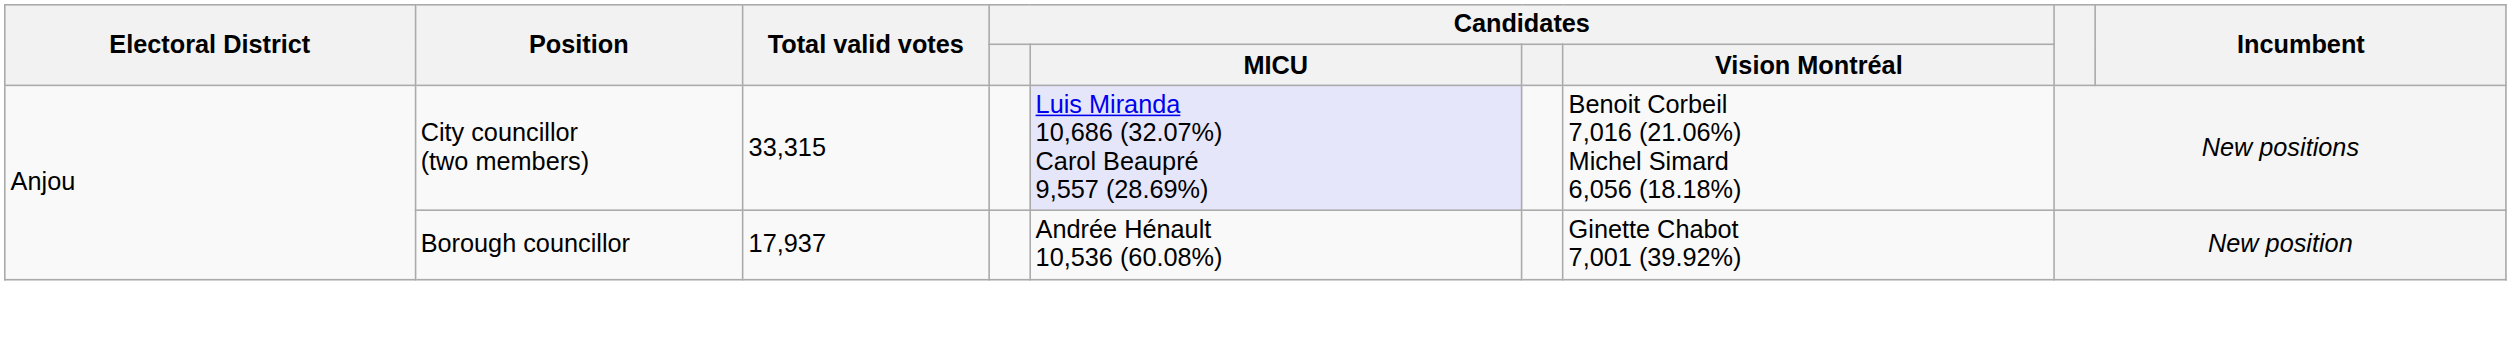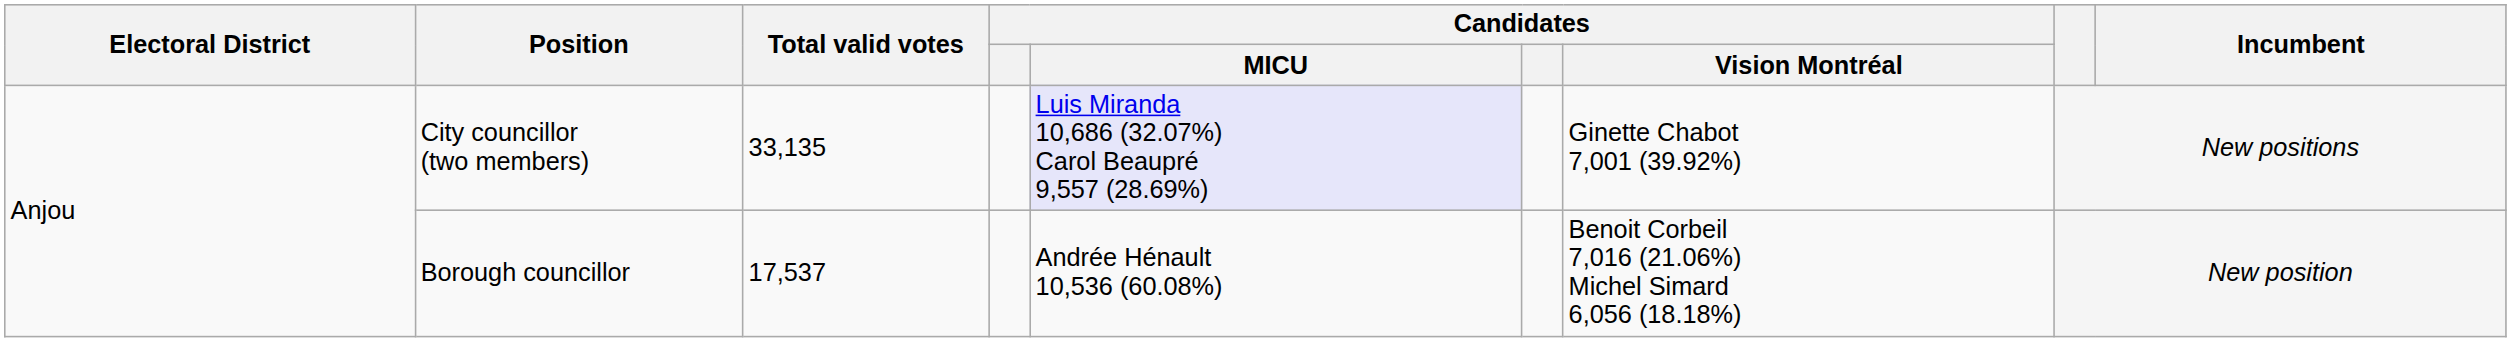City councillor (two members) | Total valid votes: 33,315 -> 33,135
City councillor (two members) | Candidates / Vision Montréal: Benoit Corbeil 7,016 (21.06%) Michel Simard 6,056 (18.18%) -> Ginette Chabot 7,001 (39.92%)
Borough councillor | Total valid votes: 17,937 -> 17,537
Borough councillor | Candidates / Vision Montréal: Ginette Chabot 7,001 (39.92%) -> Benoit Corbeil 7,016 (21.06%) Michel Simard 6,056 (18.18%)
